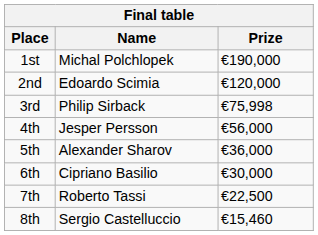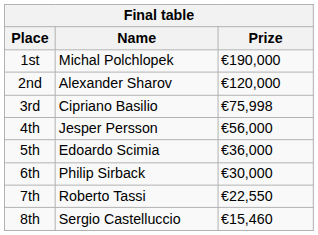2nd | Name: Edoardo Scimia -> Alexander Sharov
3rd | Name: Philip Sirback -> Cipriano Basilio
5th | Name: Alexander Sharov -> Edoardo Scimia
6th | Name: Cipriano Basilio -> Philip Sirback
7th | Prize: €22,500 -> €22,550
